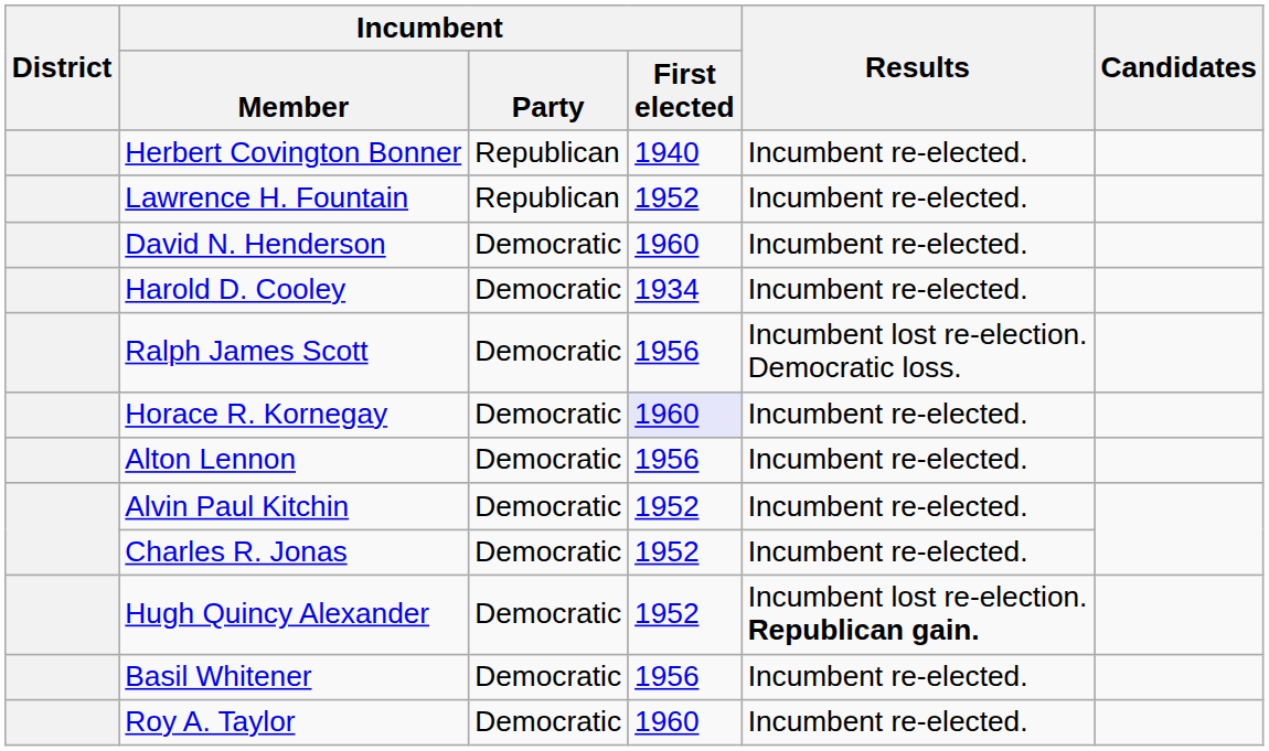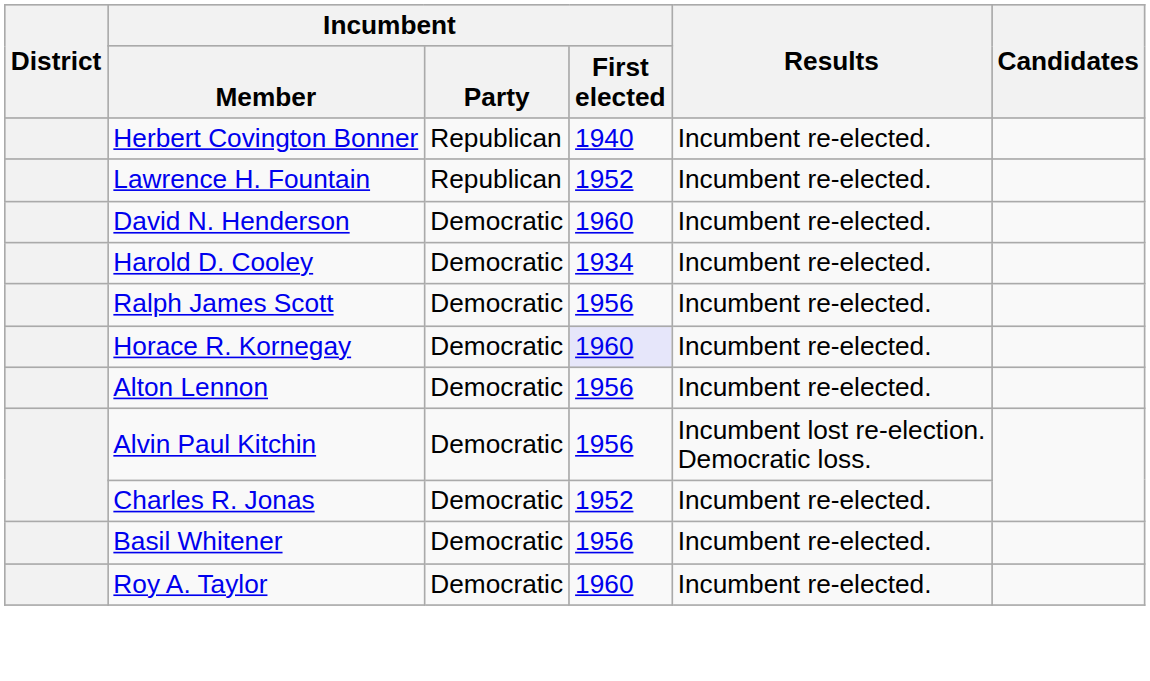Ralph James Scott | Results: Incumbent lost re-election. Democratic loss. -> Incumbent re-elected.
Alvin Paul Kitchin | Incumbent / First elected: 1952 -> 1956
Alvin Paul Kitchin | Results: Incumbent re-elected. -> Incumbent lost re-election. Democratic loss.
- row: Hugh Quincy Alexander | Democratic | 1952 | Incumbent lost re-election. Republican gain.
